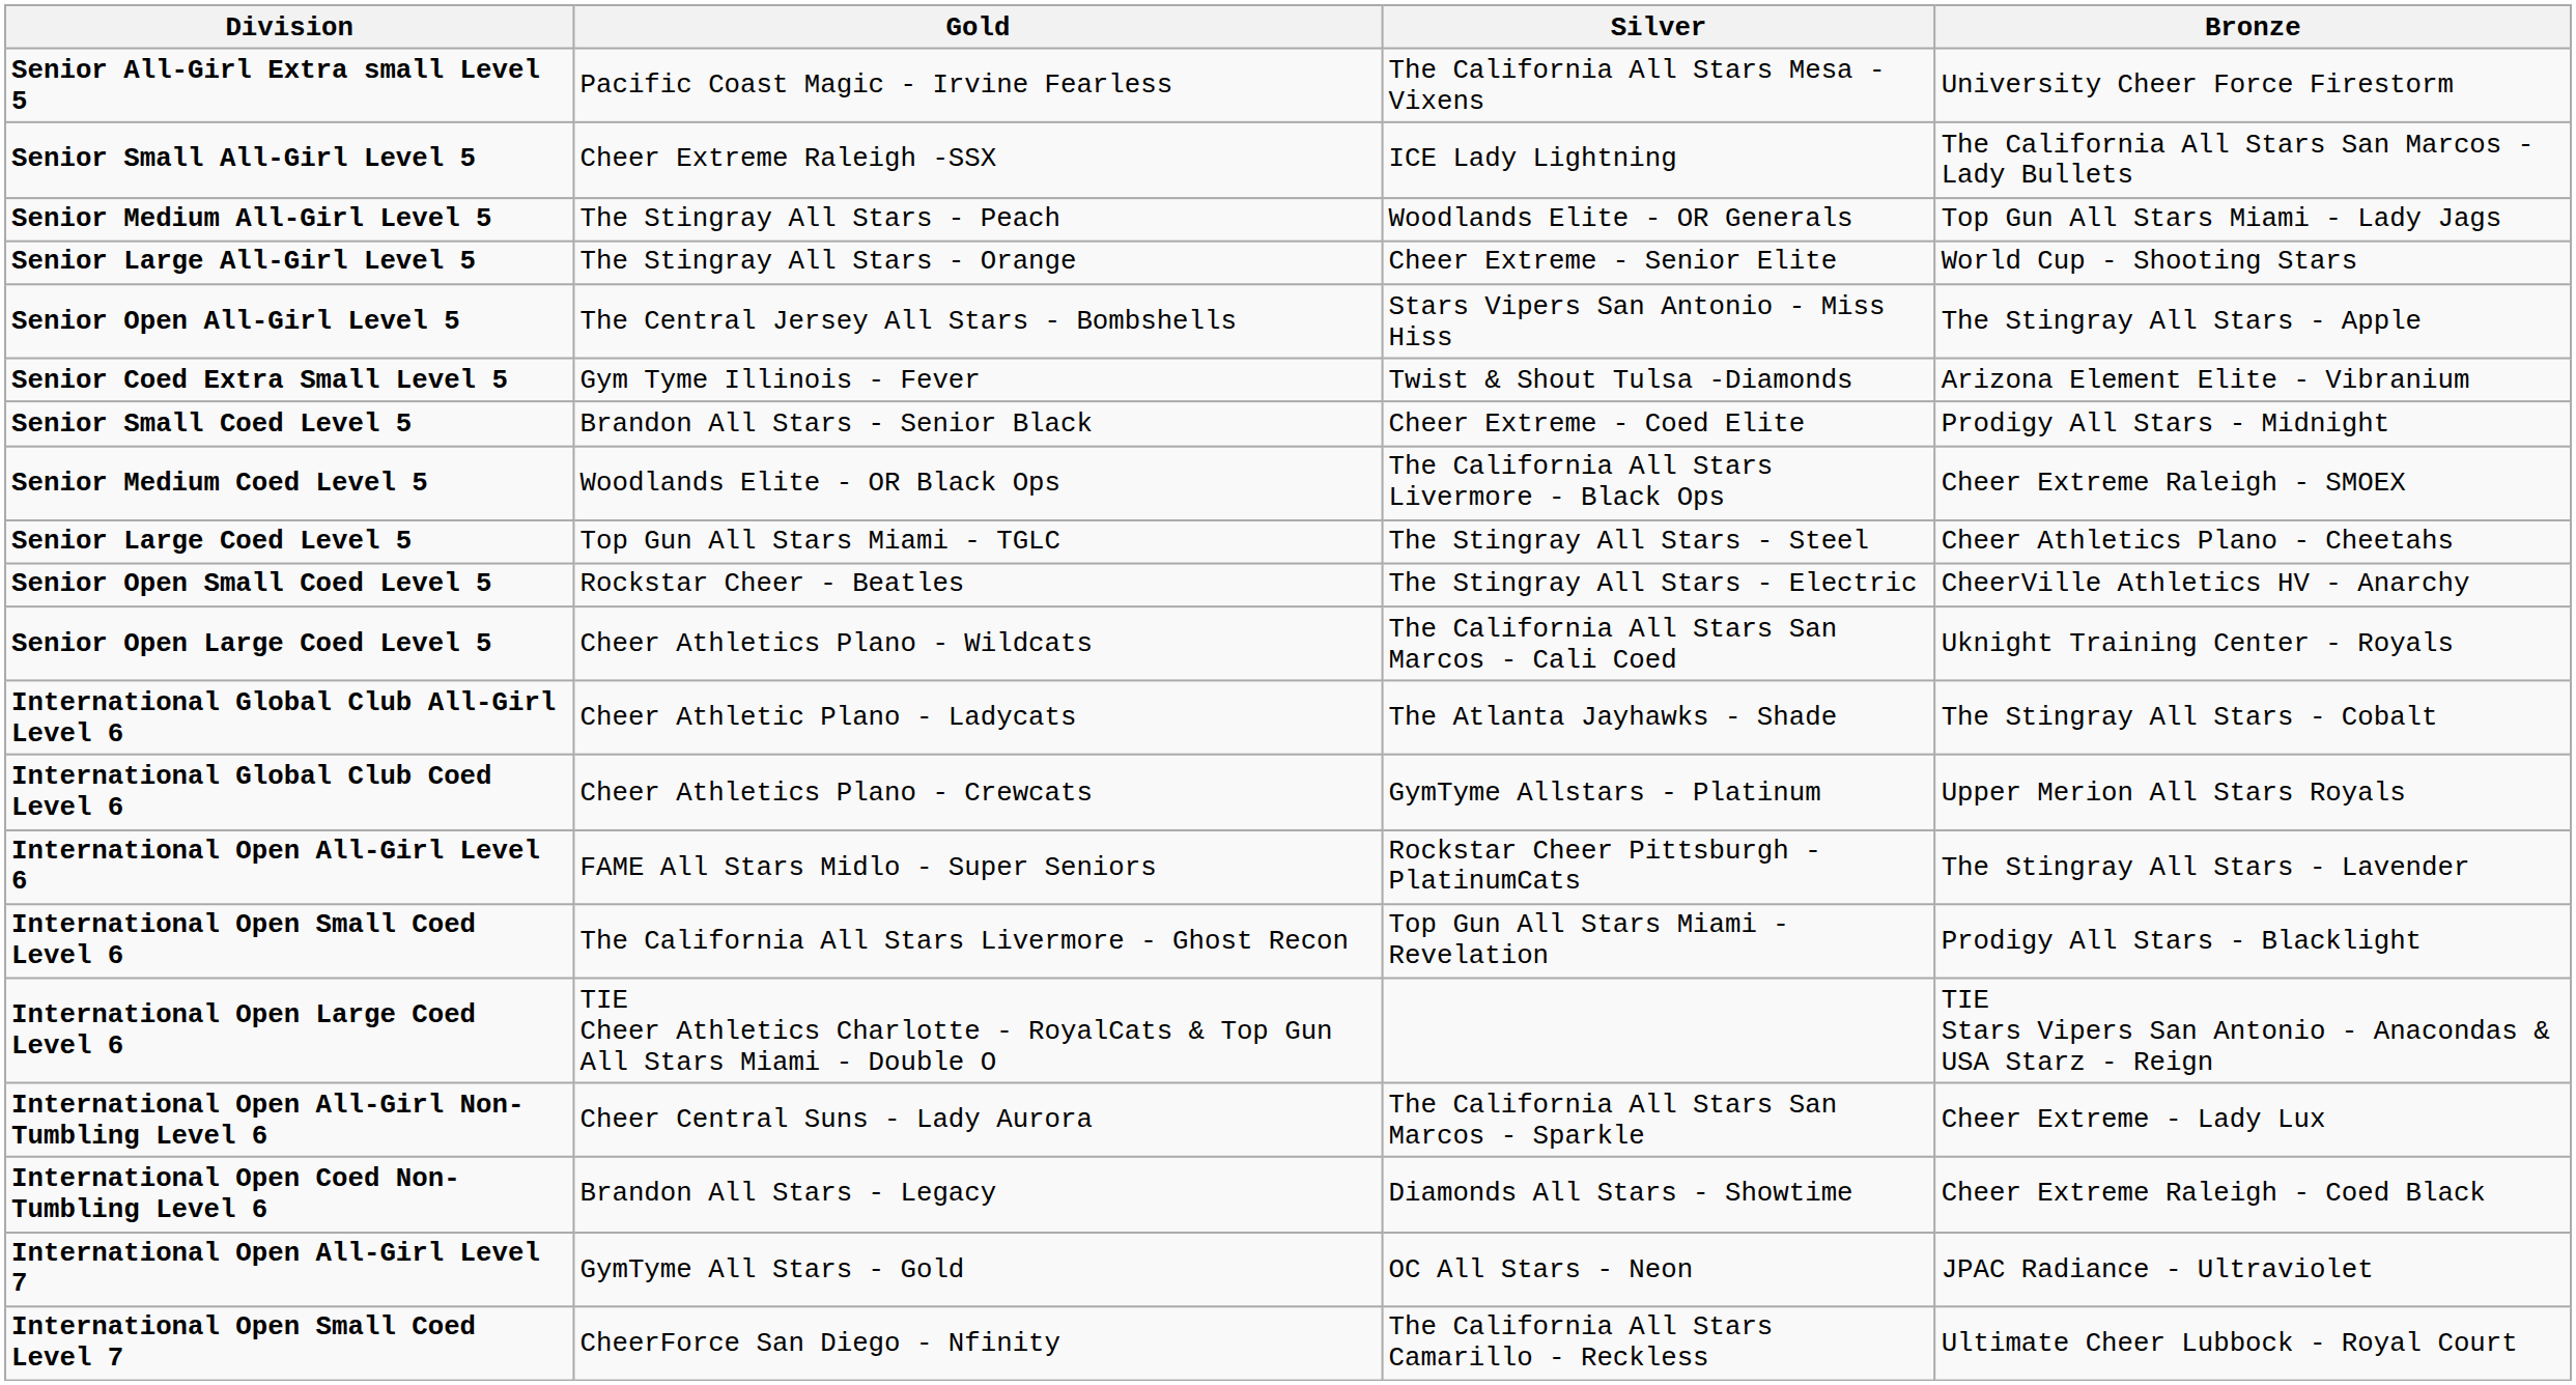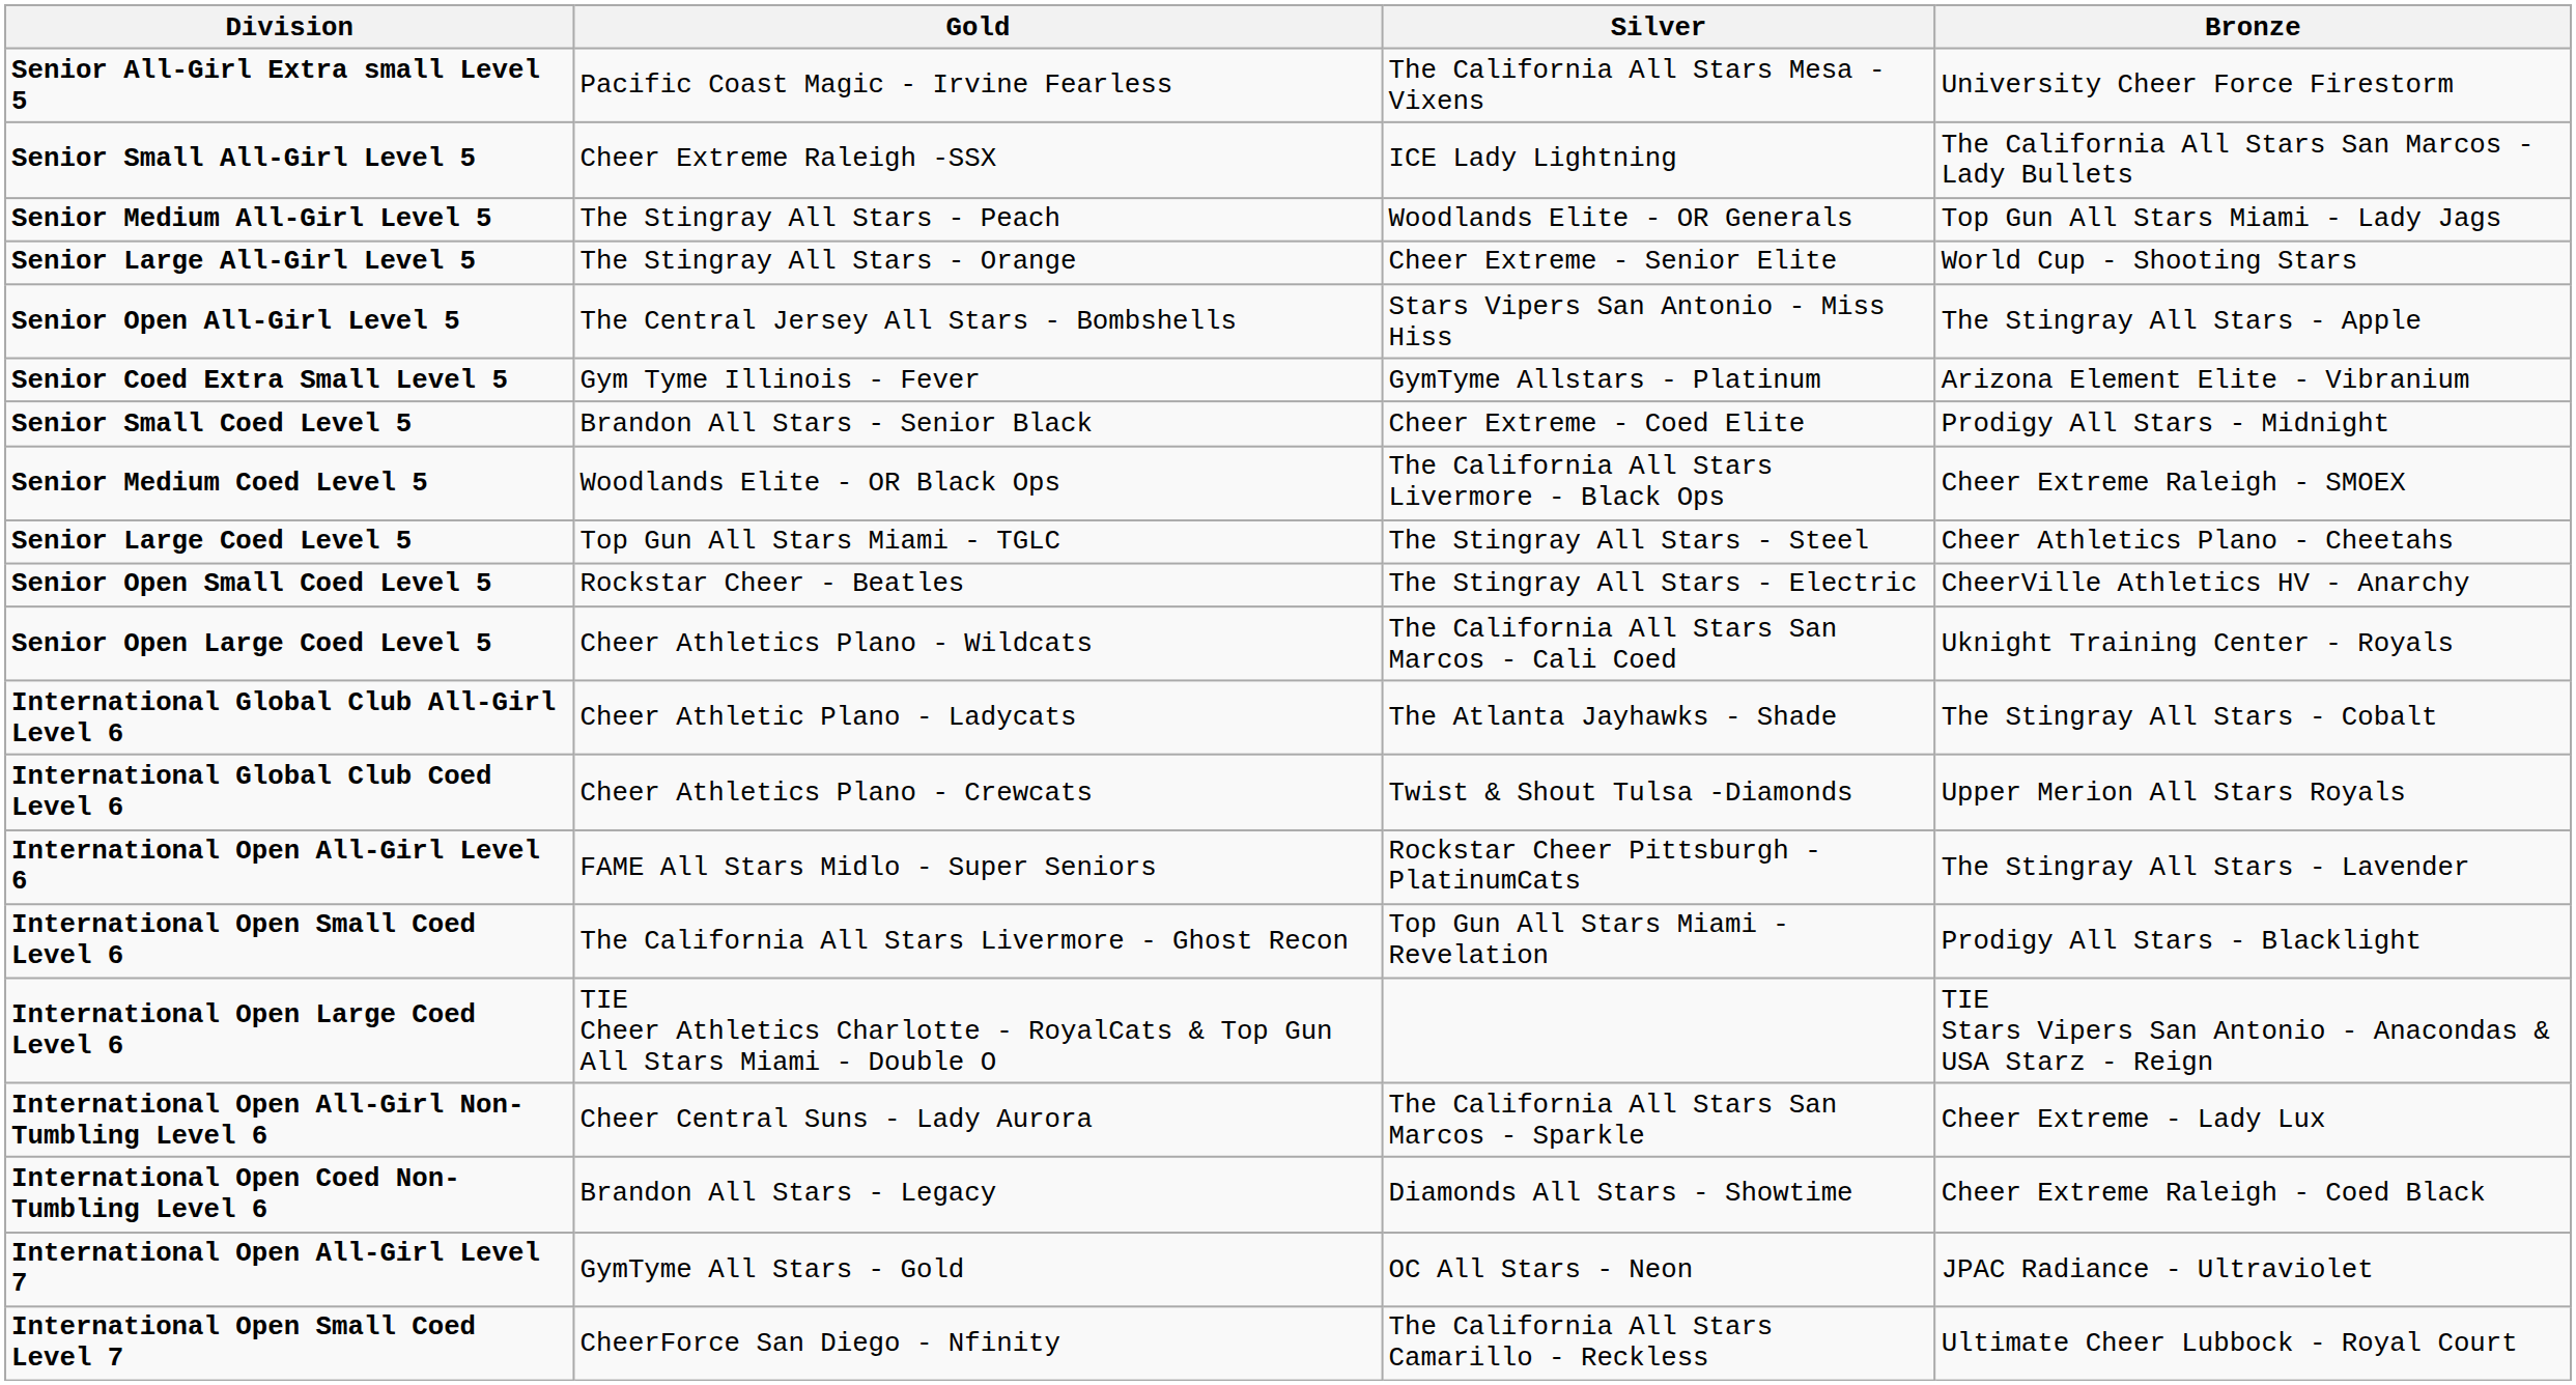Senior Coed Extra Small Level 5 | Silver: Twist & Shout Tulsa -Diamonds -> GymTyme Allstars - Platinum
International Global Club Coed Level 6 | Silver: GymTyme Allstars - Platinum -> Twist & Shout Tulsa -Diamonds
